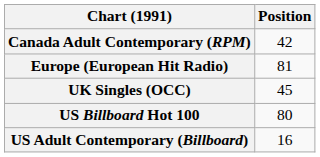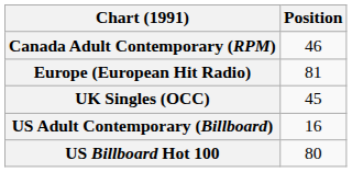Canada Adult Contemporary (RPM) | Position: 42 -> 46
rows swapped: US Billboard Hot 100 <-> US Adult Contemporary (Billboard)
